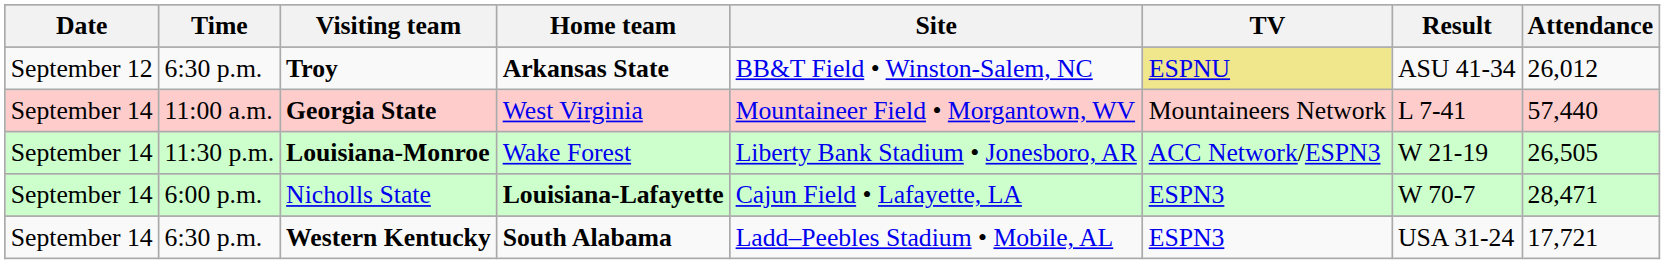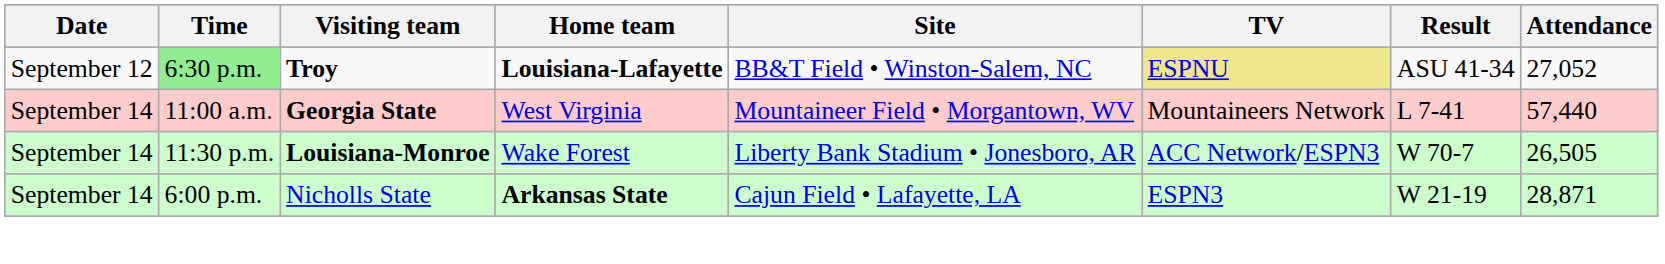Troy | Time: no background -> lightgreen background
Troy | Home team: Arkansas State -> Louisiana-Lafayette
Troy | Attendance: 26,012 -> 27,052
Louisiana-Monroe | Result: W 21-19 -> W 70-7
Nicholls State | Home team: Louisiana-Lafayette -> Arkansas State
Nicholls State | Result: W 70-7 -> W 21-19
Nicholls State | Attendance: 28,471 -> 28,871
- row: September 14 | 6:30 p.m. | Western Kentucky | South Alabama | Ladd–Peebles Stadium • Mobile, AL | ESPN3 | USA 31-24 | 17,721
